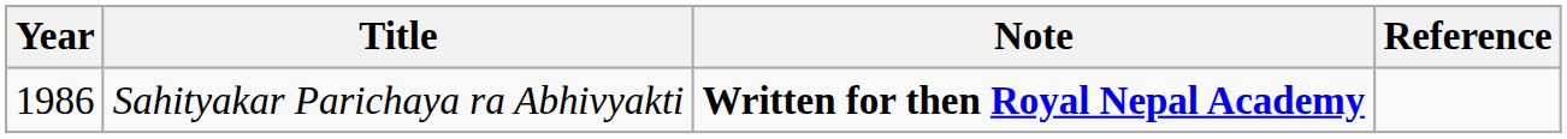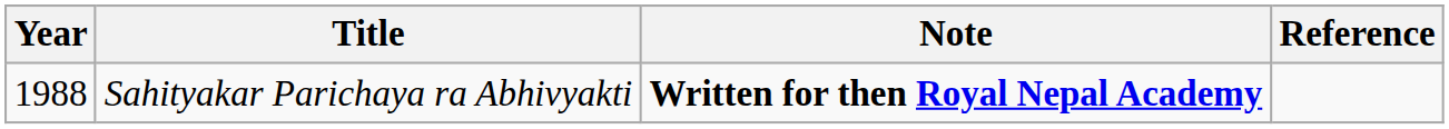Sahityakar Parichaya ra Abhivyakti | Year: 1986 -> 1988
